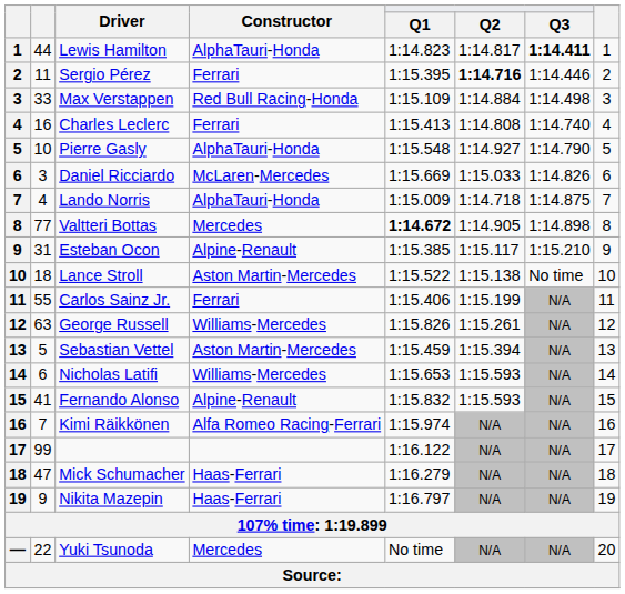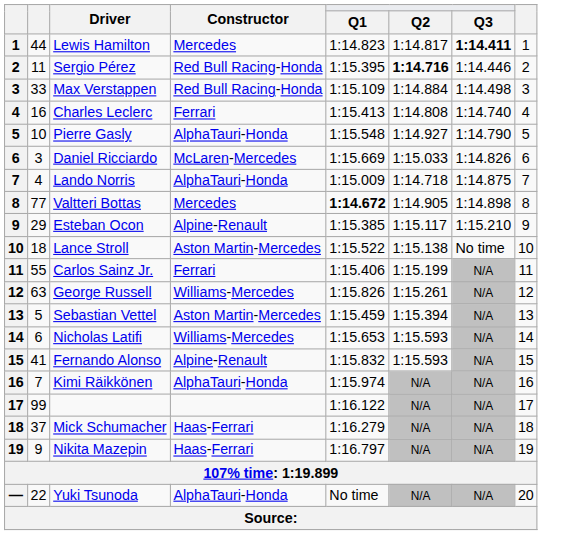Lewis Hamilton | Constructor: AlphaTauri-Honda -> Mercedes
Sergio Pérez | Constructor: Ferrari -> Red Bull Racing-Honda
Esteban Ocon | column 2: 31 -> 29
Kimi Räikkönen | Constructor: Alfa Romeo Racing-Ferrari -> AlphaTauri-Honda
Mick Schumacher | column 2: 47 -> 37
Yuki Tsunoda | Constructor: Mercedes -> AlphaTauri-Honda
